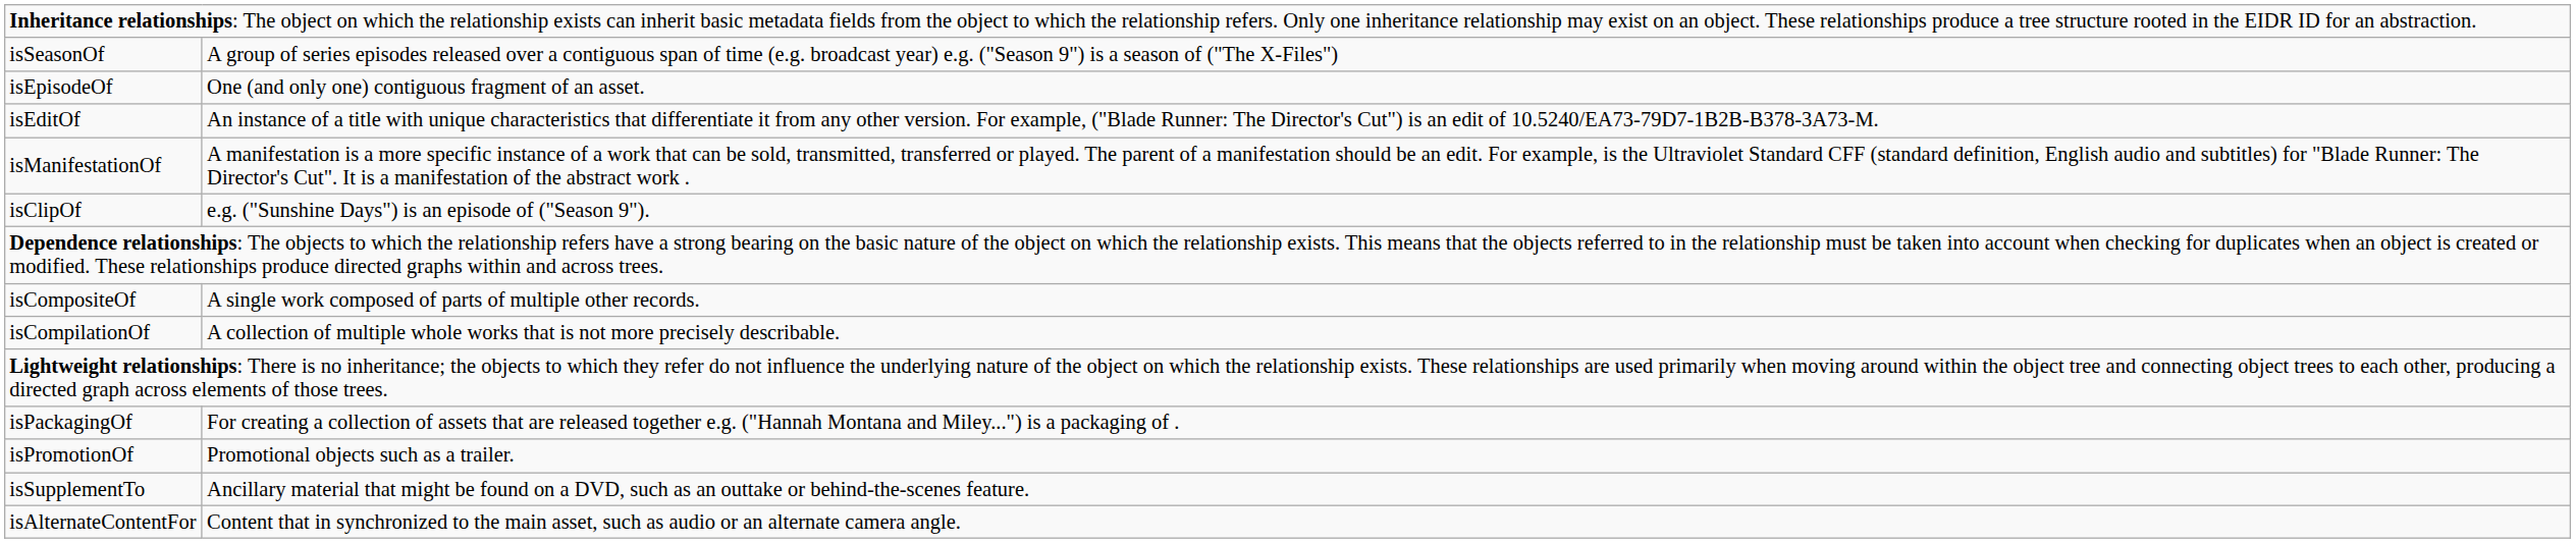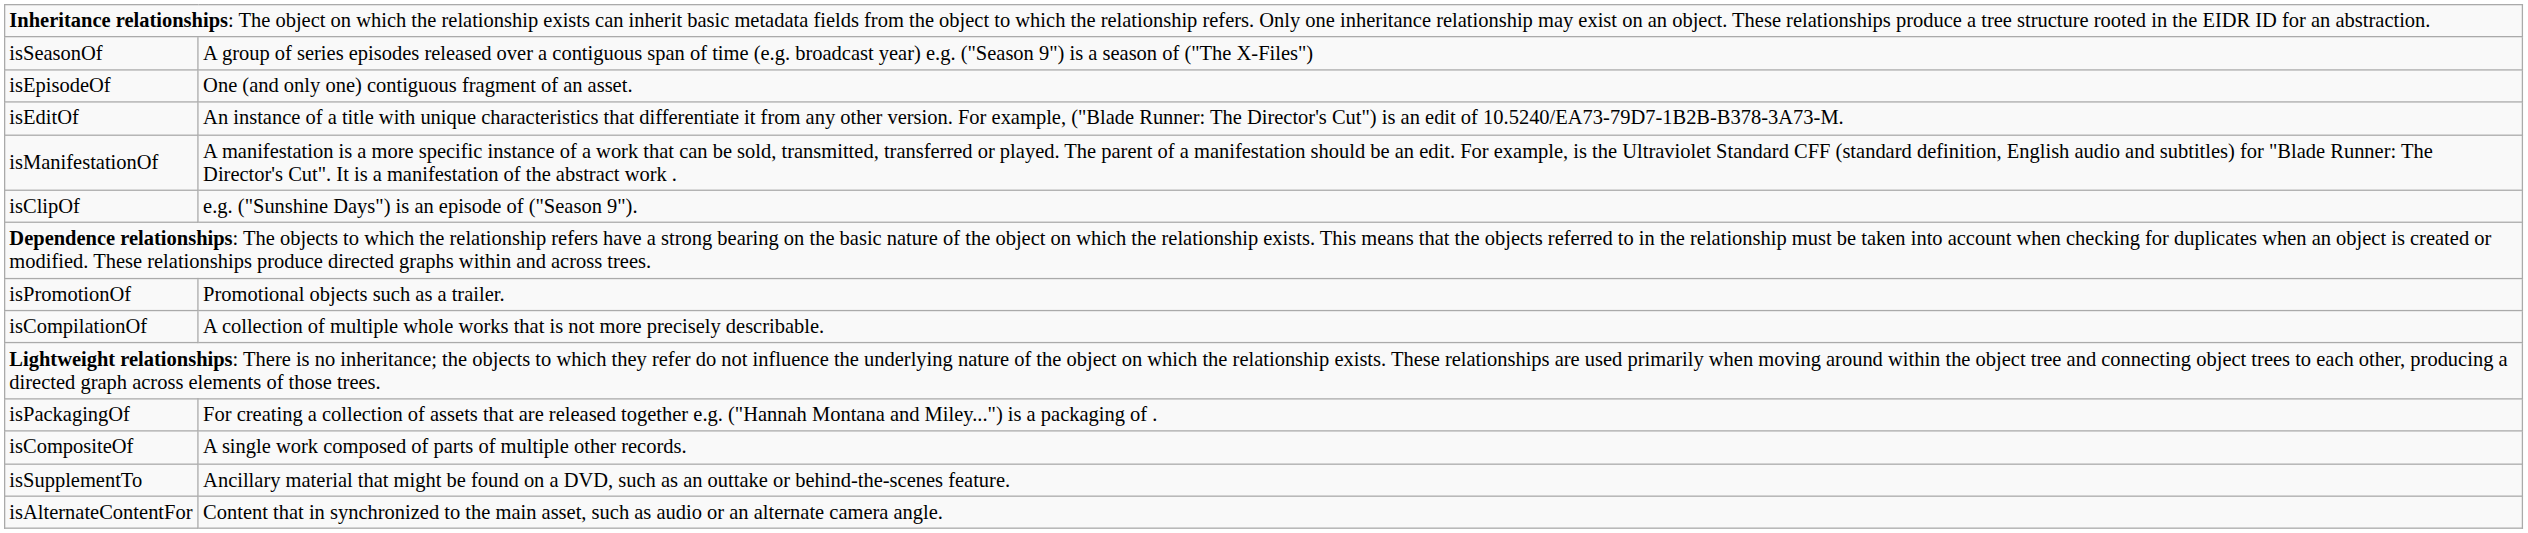rows swapped: isCompositeOf <-> isPromotionOf
